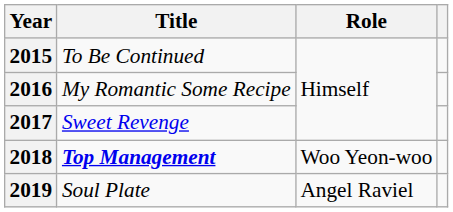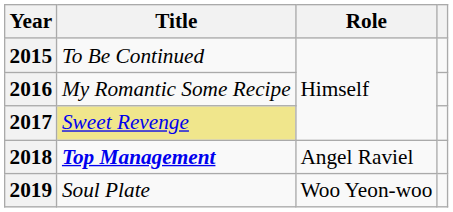2017 | Title: no background -> khaki background
2018 | Role: Woo Yeon-woo -> Angel Raviel
2019 | Role: Angel Raviel -> Woo Yeon-woo
